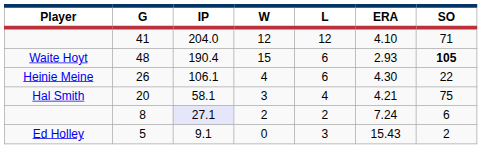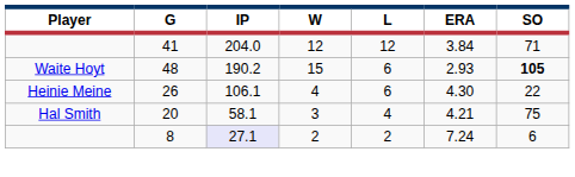41 | ERA: 4.10 -> 3.84
48 | IP: 190.4 -> 190.2
- row: Ed Holley | 5 | 9.1 | 0 | 3 | 15.43 | 2
